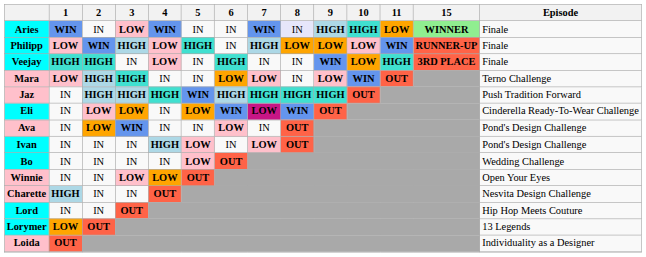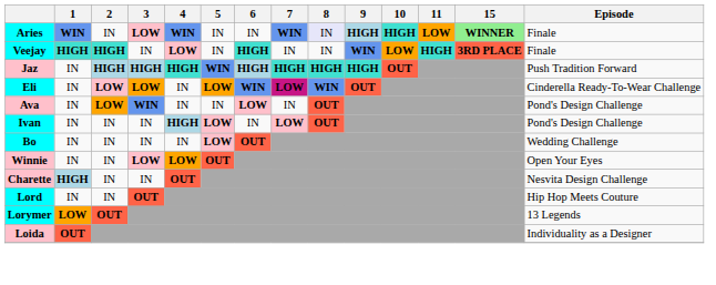- row: Philipp | LOW | WIN | HIGH | LOW | HIGH | IN | HIGH | LOW | LOW | LOW | WIN | RUNNER-UP | Finale
- row: Mara | LOW | HIGH | HIGH | IN | IN | LOW | LOW | IN | LOW | WIN | OUT | Terno Challenge
